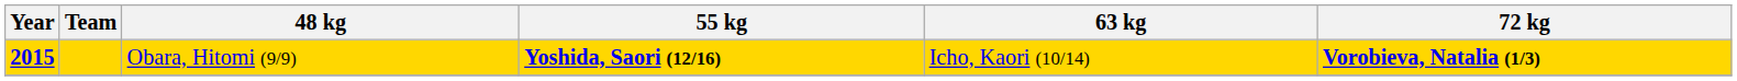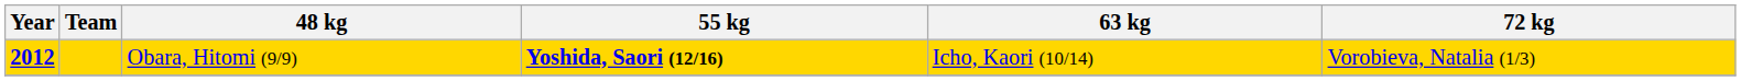Obara, Hitomi (9/9) | Year: 2015 -> 2012
Obara, Hitomi (9/9) | 72 kg: bold -> normal
